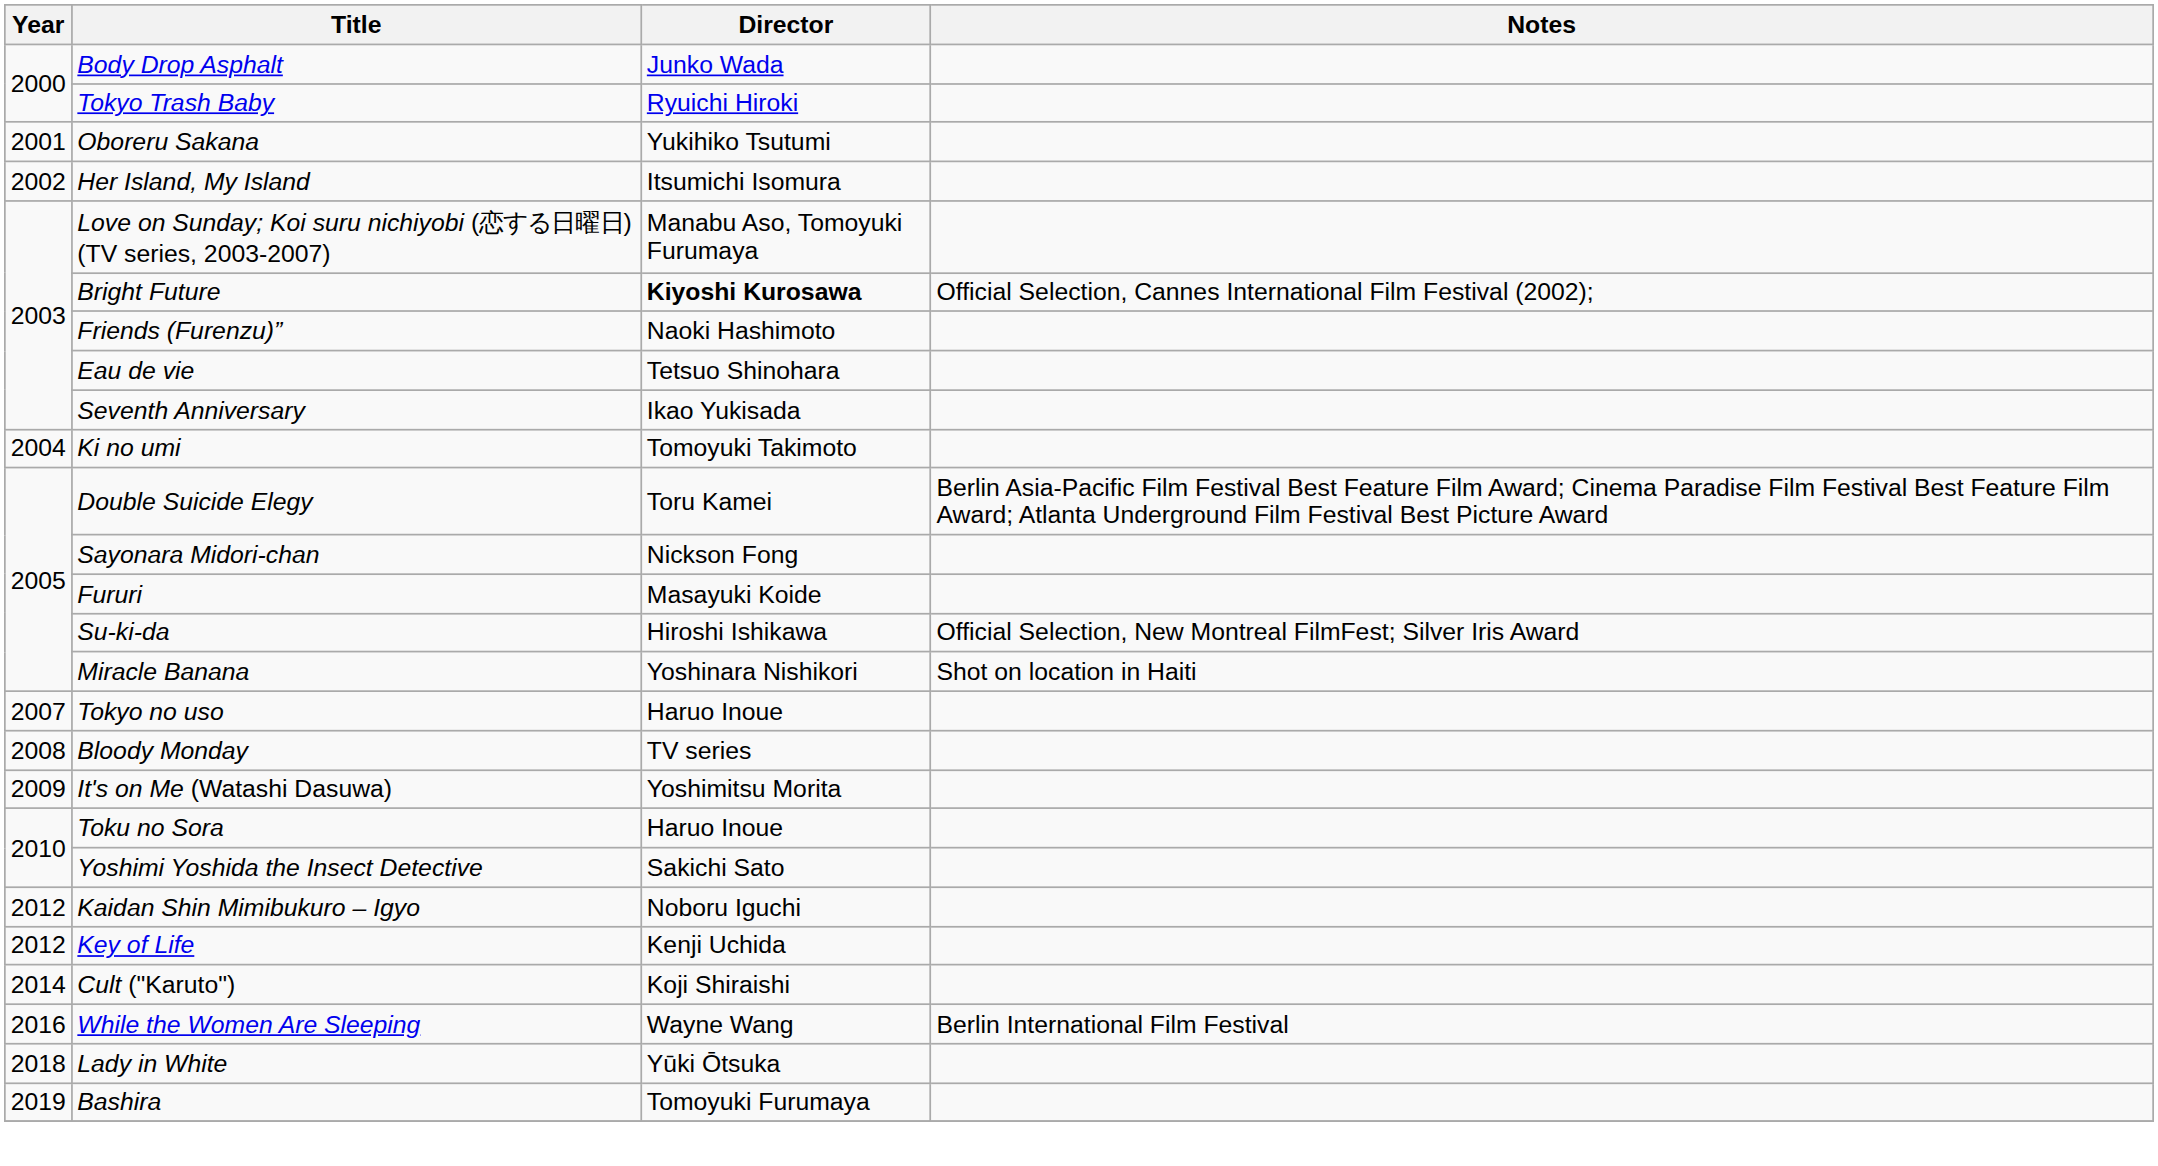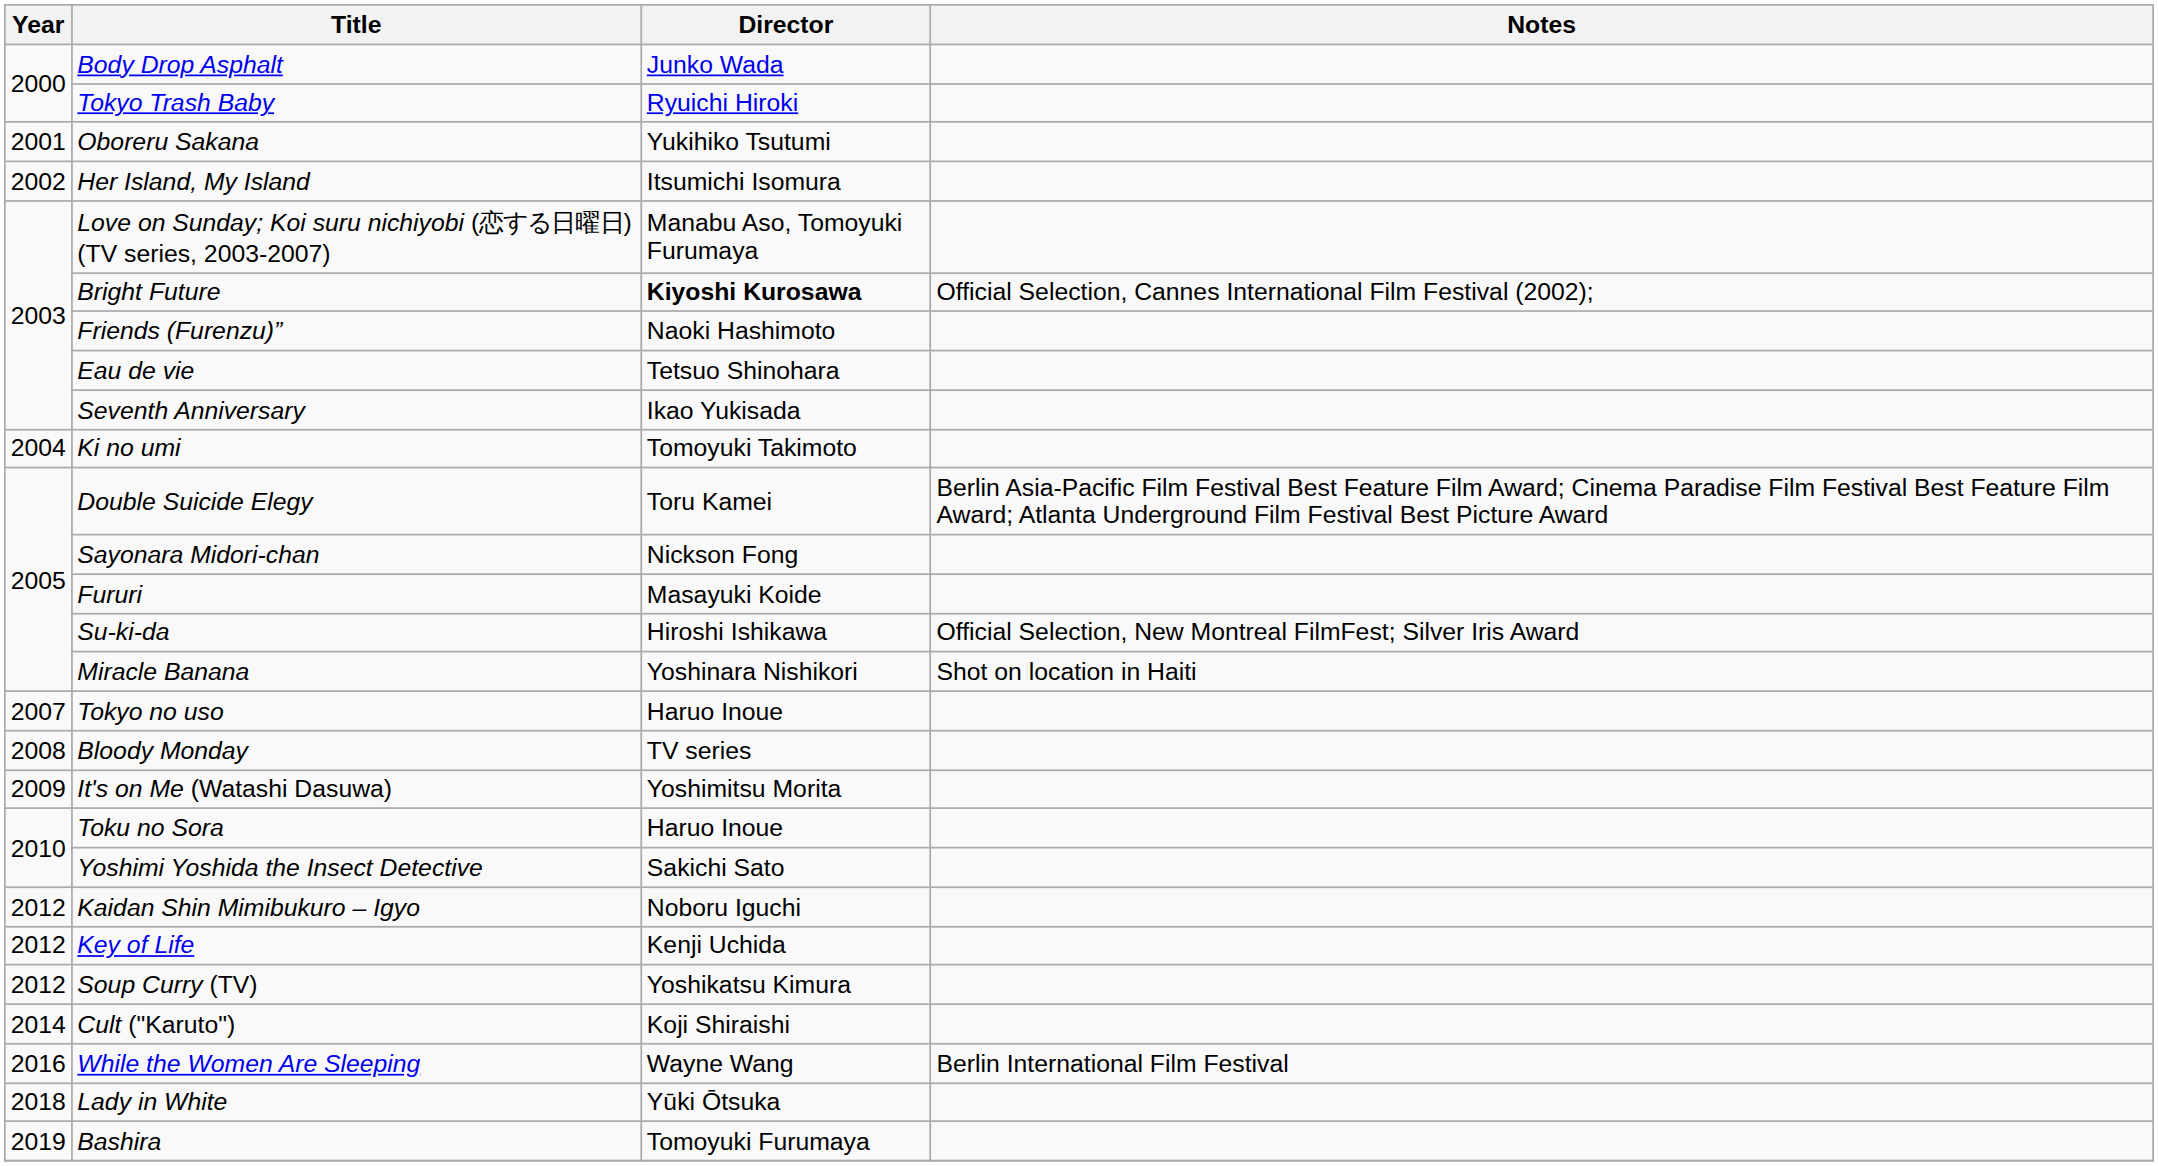+ row: 2012 | Soup Curry (TV) | Yoshikatsu Kimura
